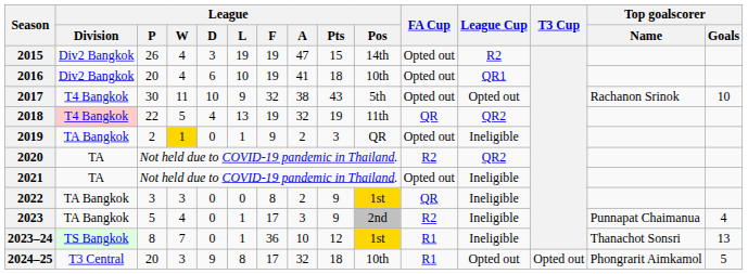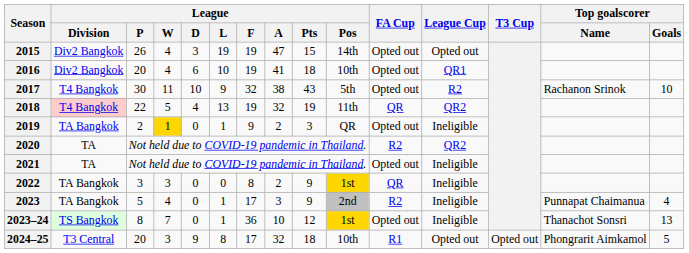2015 | League Cup: R2 -> Opted out
2017 | League Cup: Opted out -> R2
2023–24 | FA Cup: R1 -> Opted out
